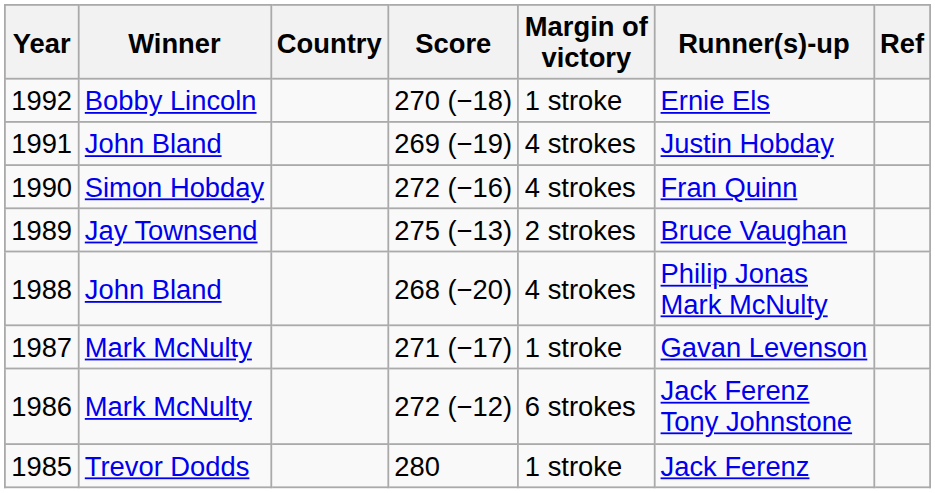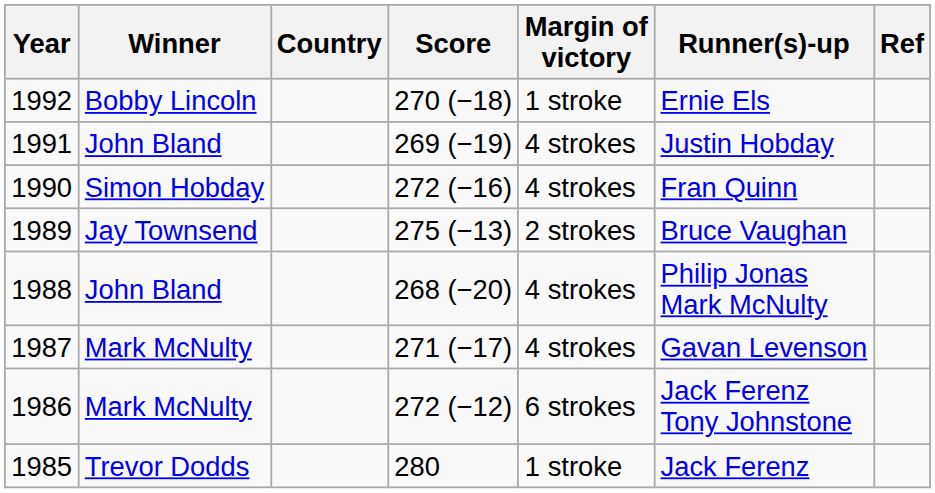1987 | Margin of victory: 1 stroke -> 4 strokes
